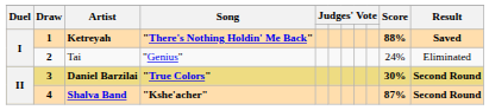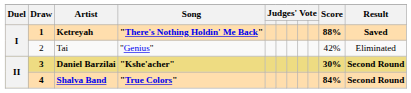Tai | Draw: bold -> normal
Tai | Score: 24% -> 42%
Daniel Barzilai | Song: "True Colors" -> "Kshe'acher"
Shalva Band | Song: "Kshe'acher" -> "True Colors"
Shalva Band | Score: 87% -> 84%
